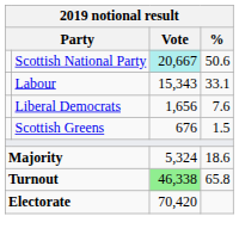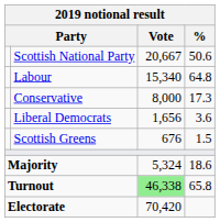Scottish National Party | Vote: paleturquoise background -> no background
Labour | Vote: 15,343 -> 15,340
Labour | %: 33.1 -> 64.8
+ row: Conservative | 8,000 | 17.3
Liberal Democrats | %: 7.6 -> 3.6
